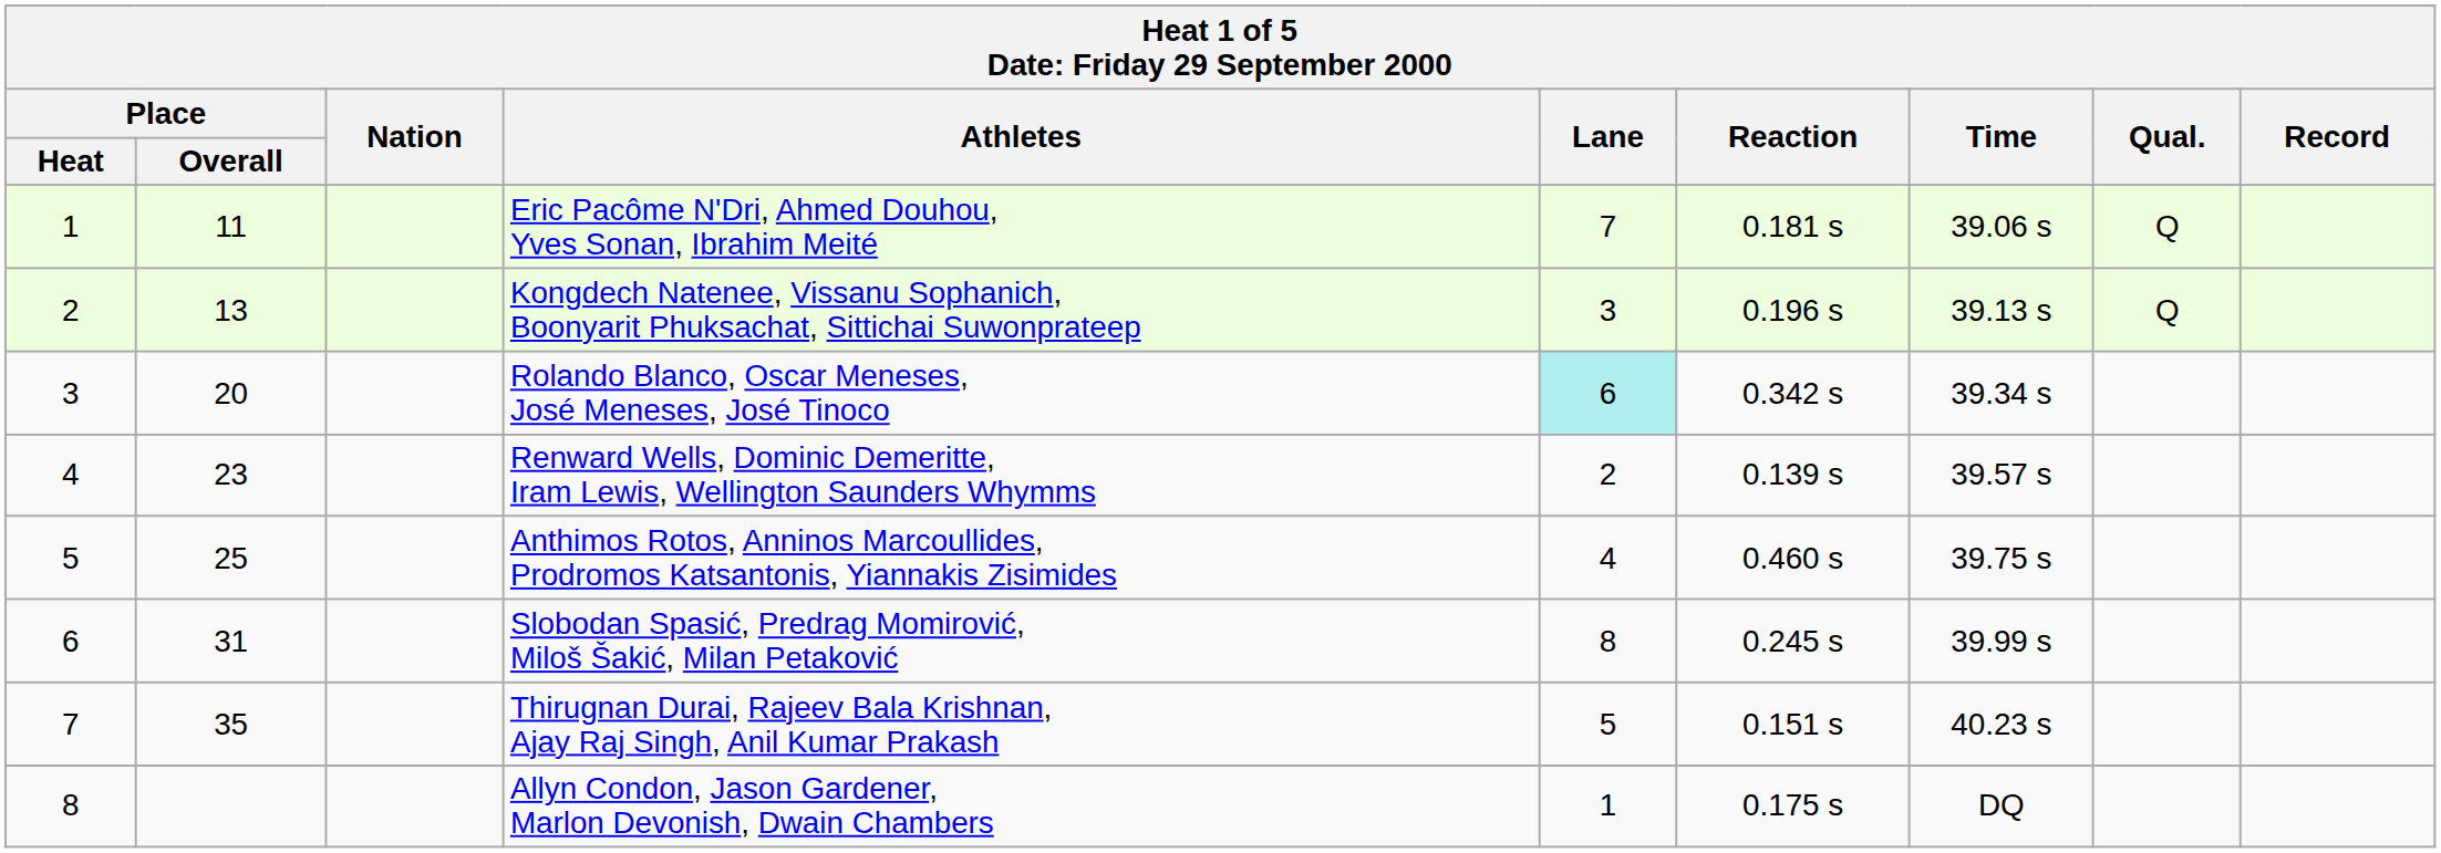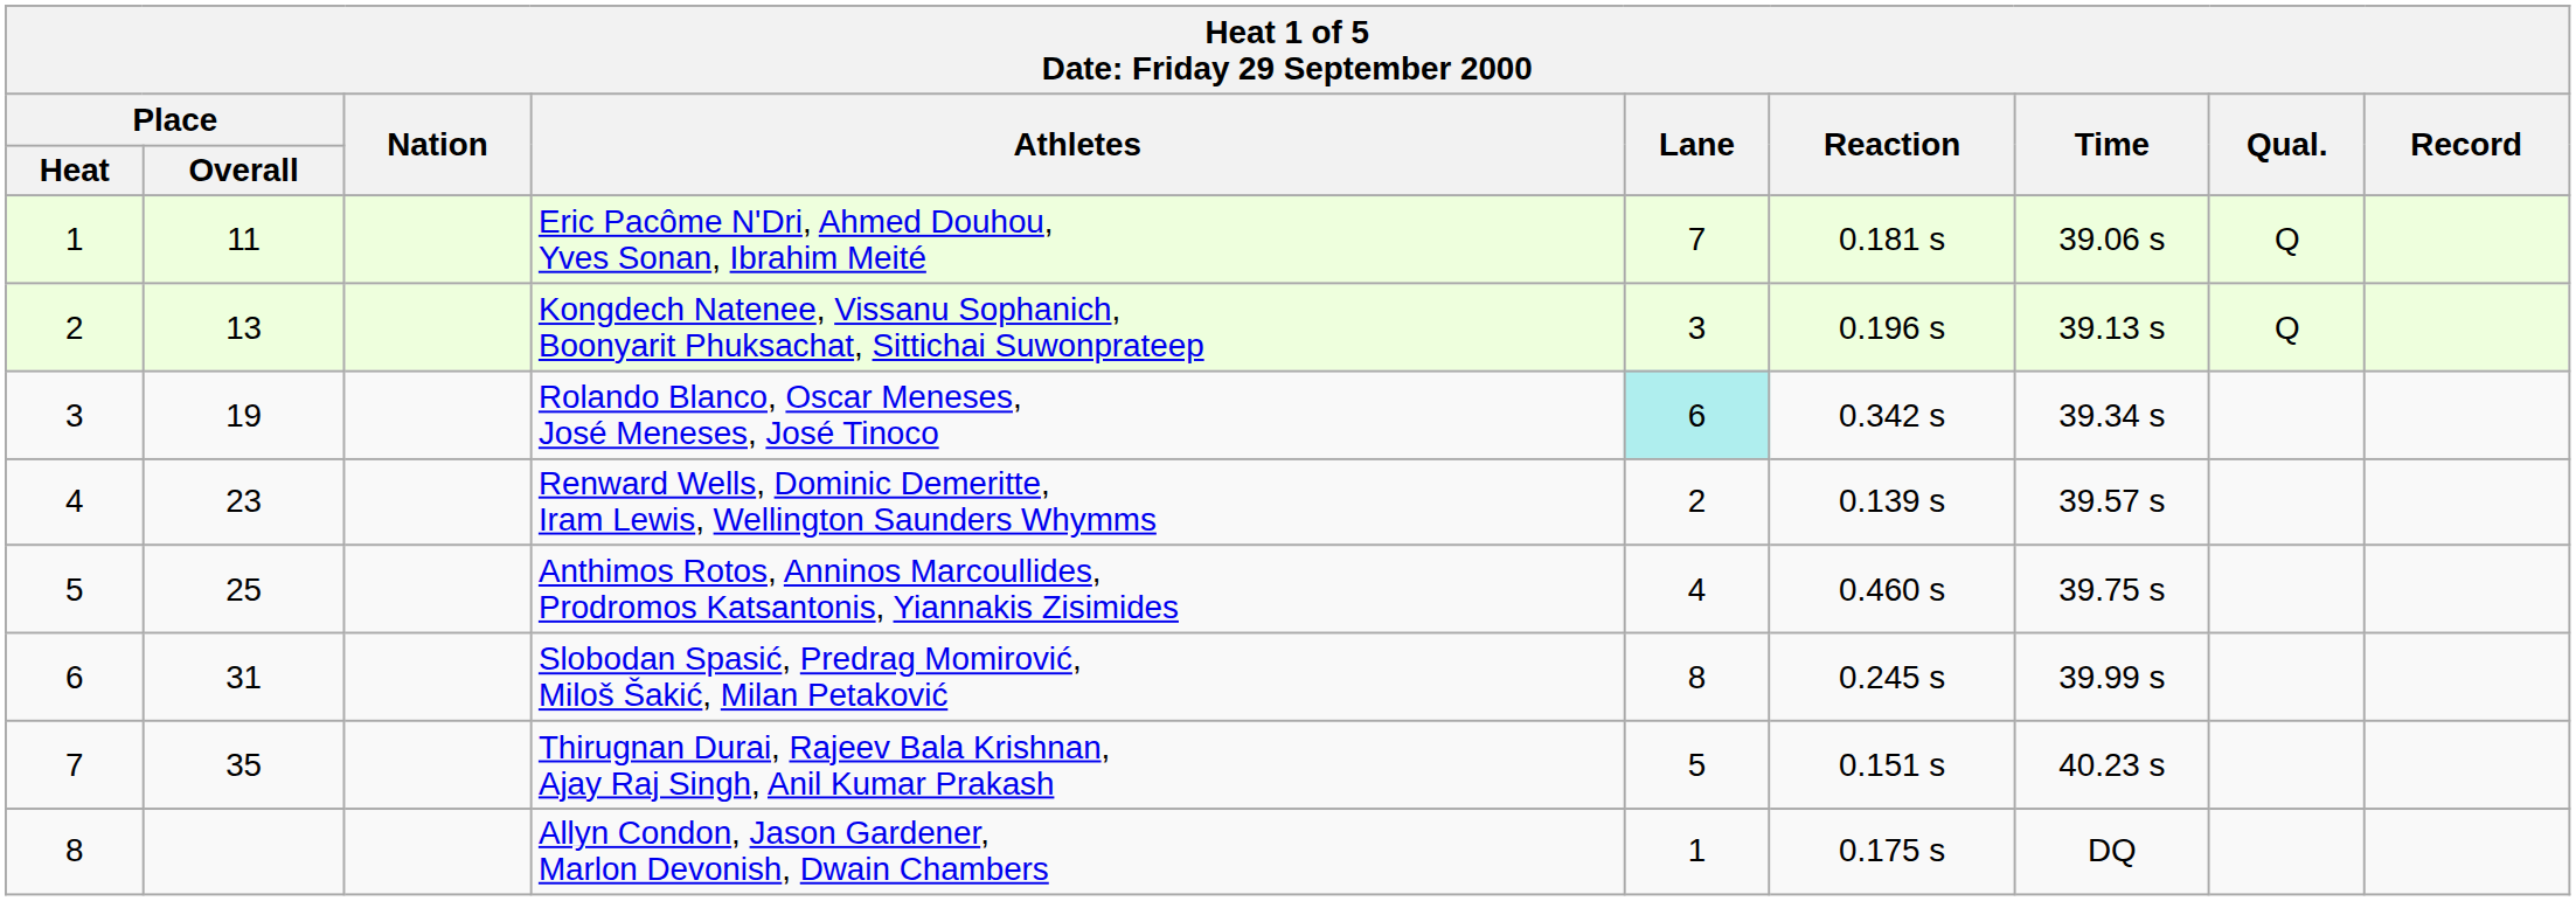Rolando Blanco, Oscar Meneses, José Meneses, José Tinoco | Place / Overall: 20 -> 19
